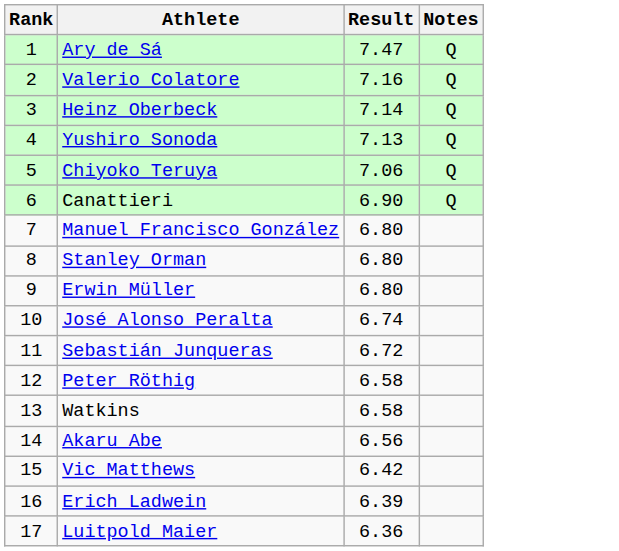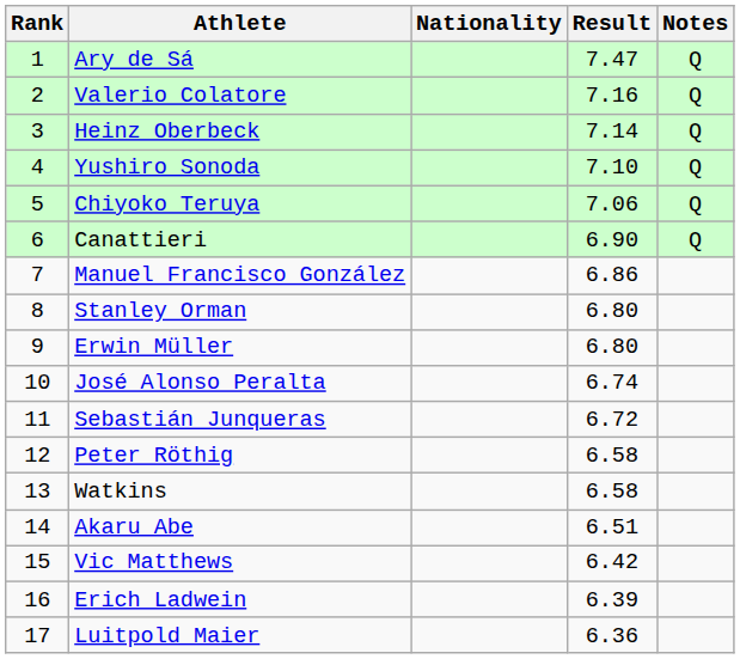+ column: Nationality
Yushiro Sonoda | Result: 7.13 -> 7.10
Manuel Francisco González | Result: 6.80 -> 6.86
Akaru Abe | Result: 6.56 -> 6.51
